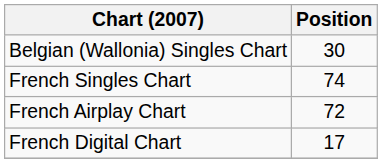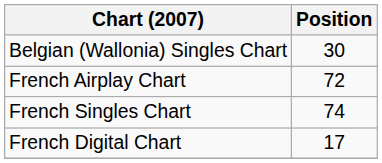rows swapped: French Airplay Chart <-> French Singles Chart
